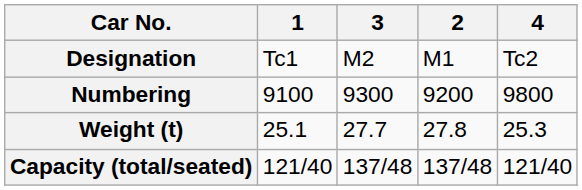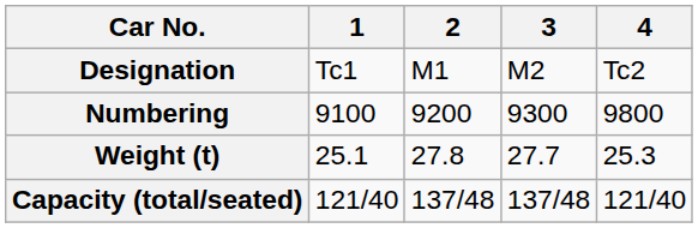columns swapped: 2 <-> 3
